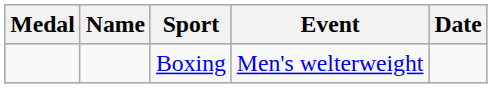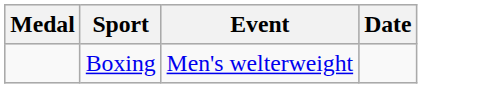- column: Name
